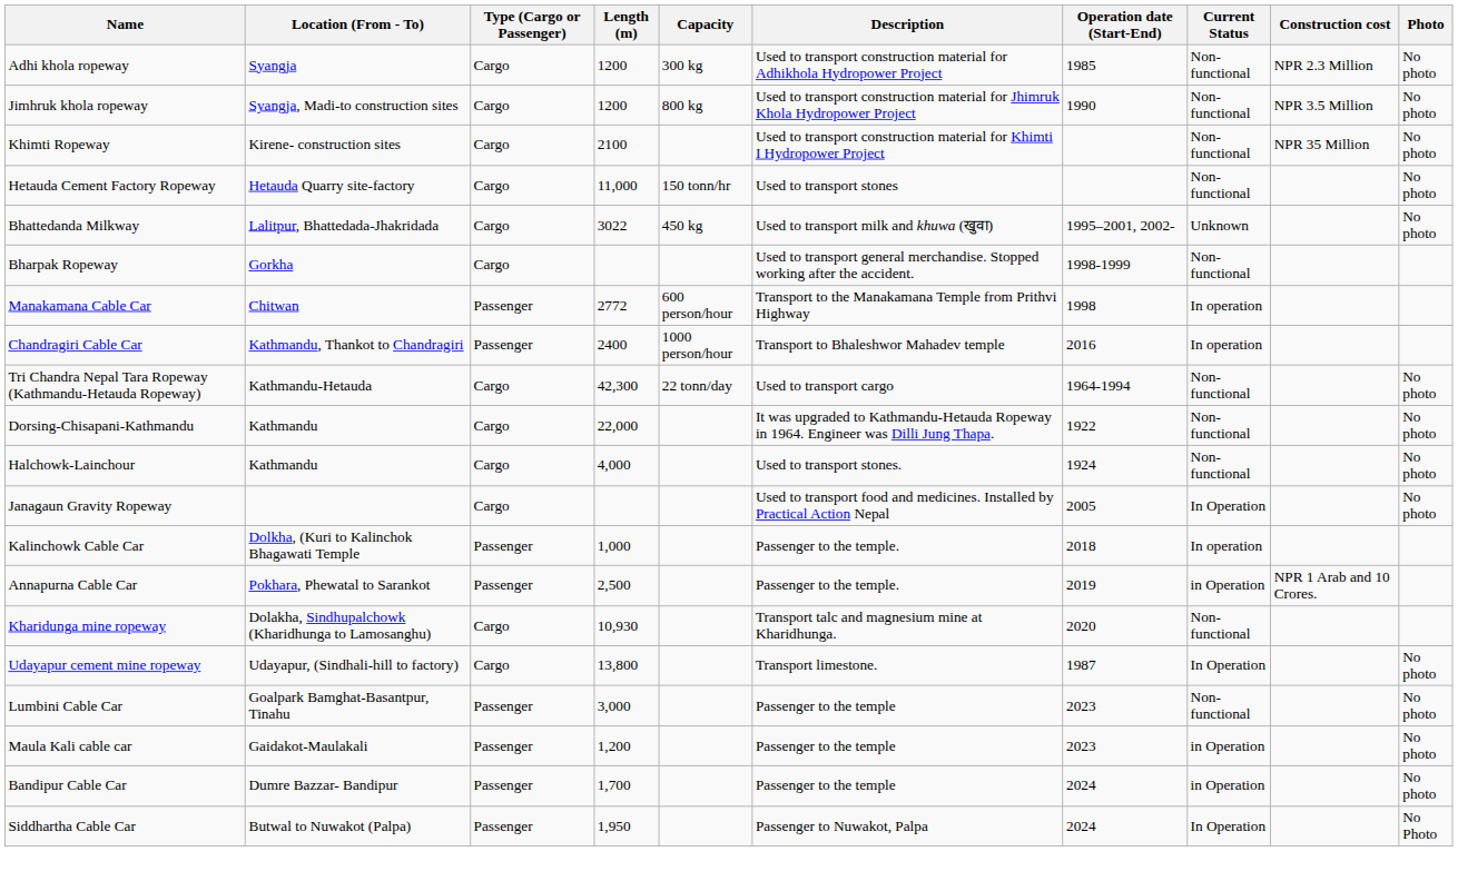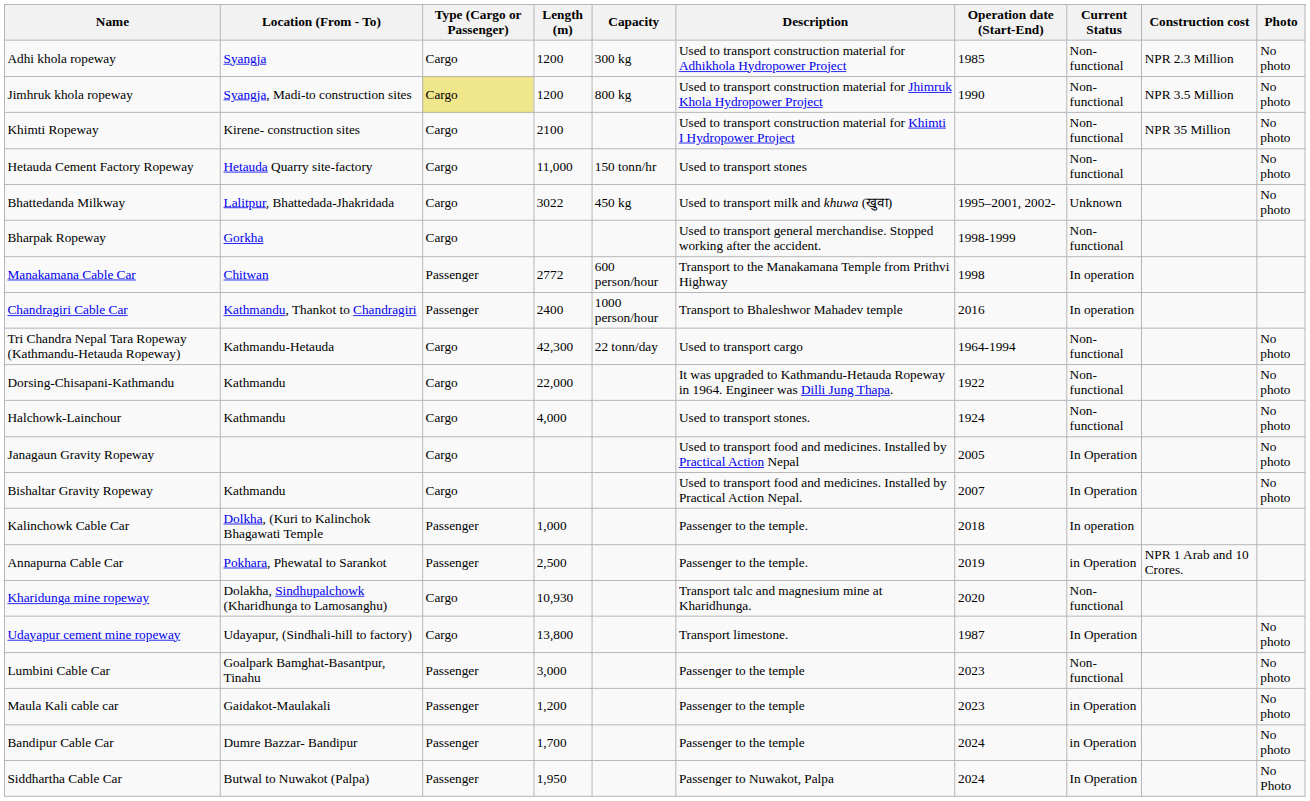Jimhruk khola ropeway | Type (Cargo or Passenger): no background -> khaki background
+ row: Bishaltar Gravity Ropeway | Kathmandu | Cargo | Used to transport food and medicines. Installed by Practical Action Nepal. | 2007 | In Operation | No photo
